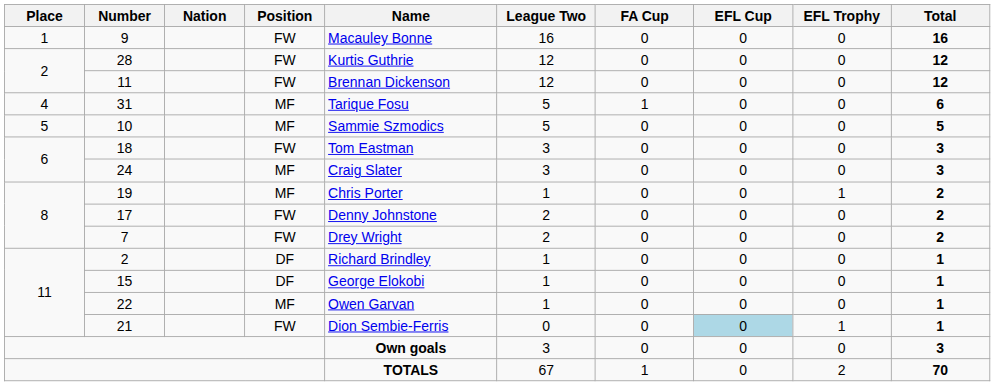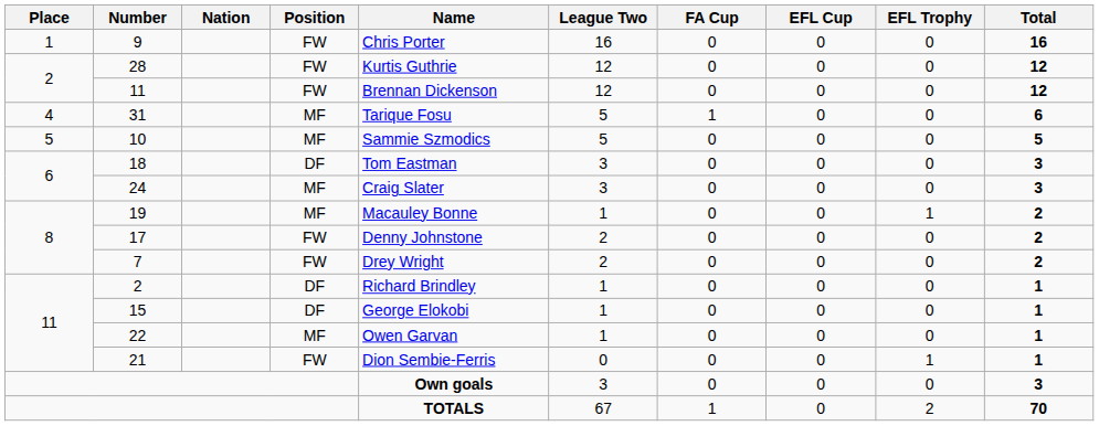9 | Name: Macauley Bonne -> Chris Porter
18 | Position: FW -> DF
19 | Name: Chris Porter -> Macauley Bonne
21 | EFL Cup: lightblue background -> no background
